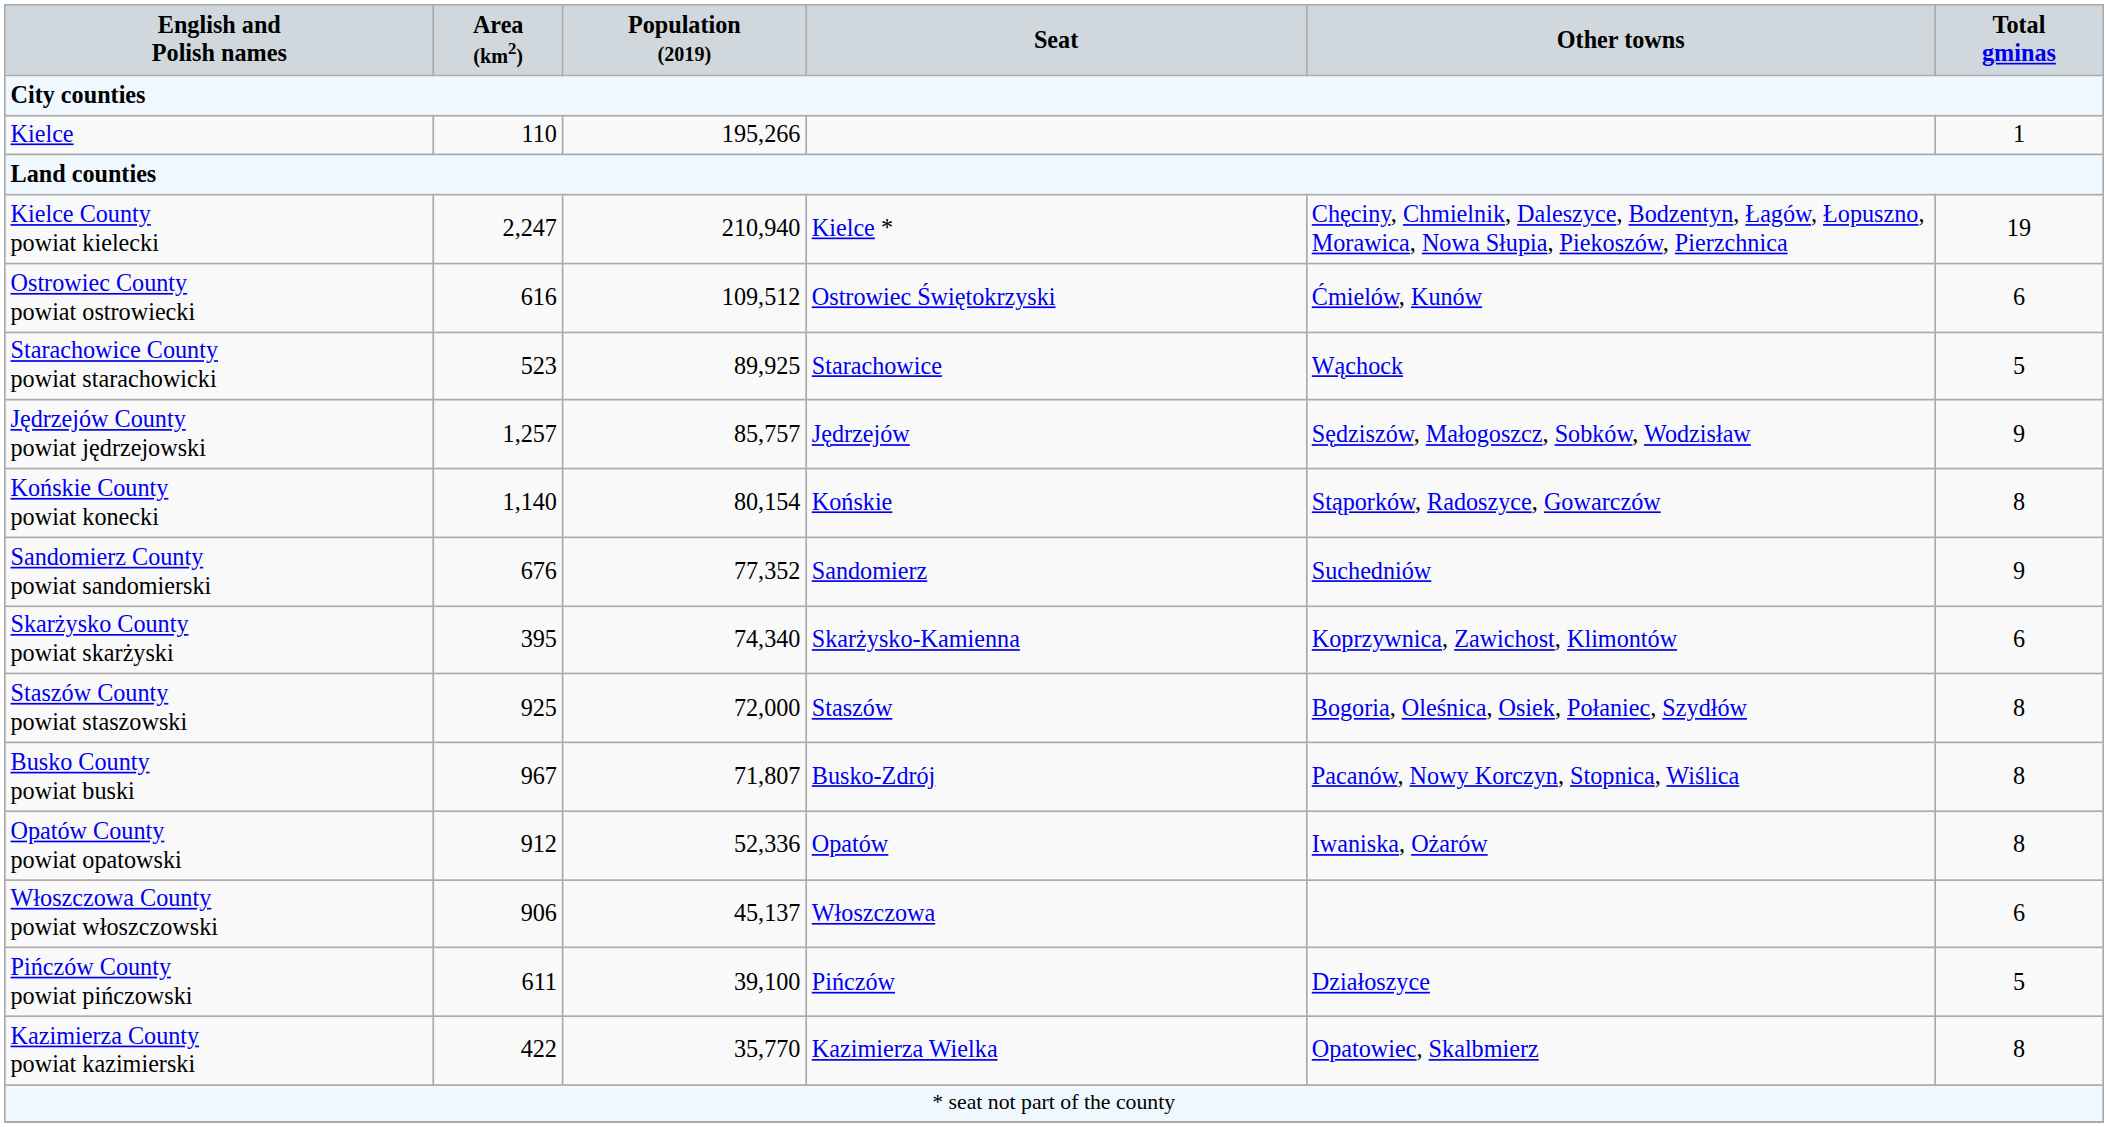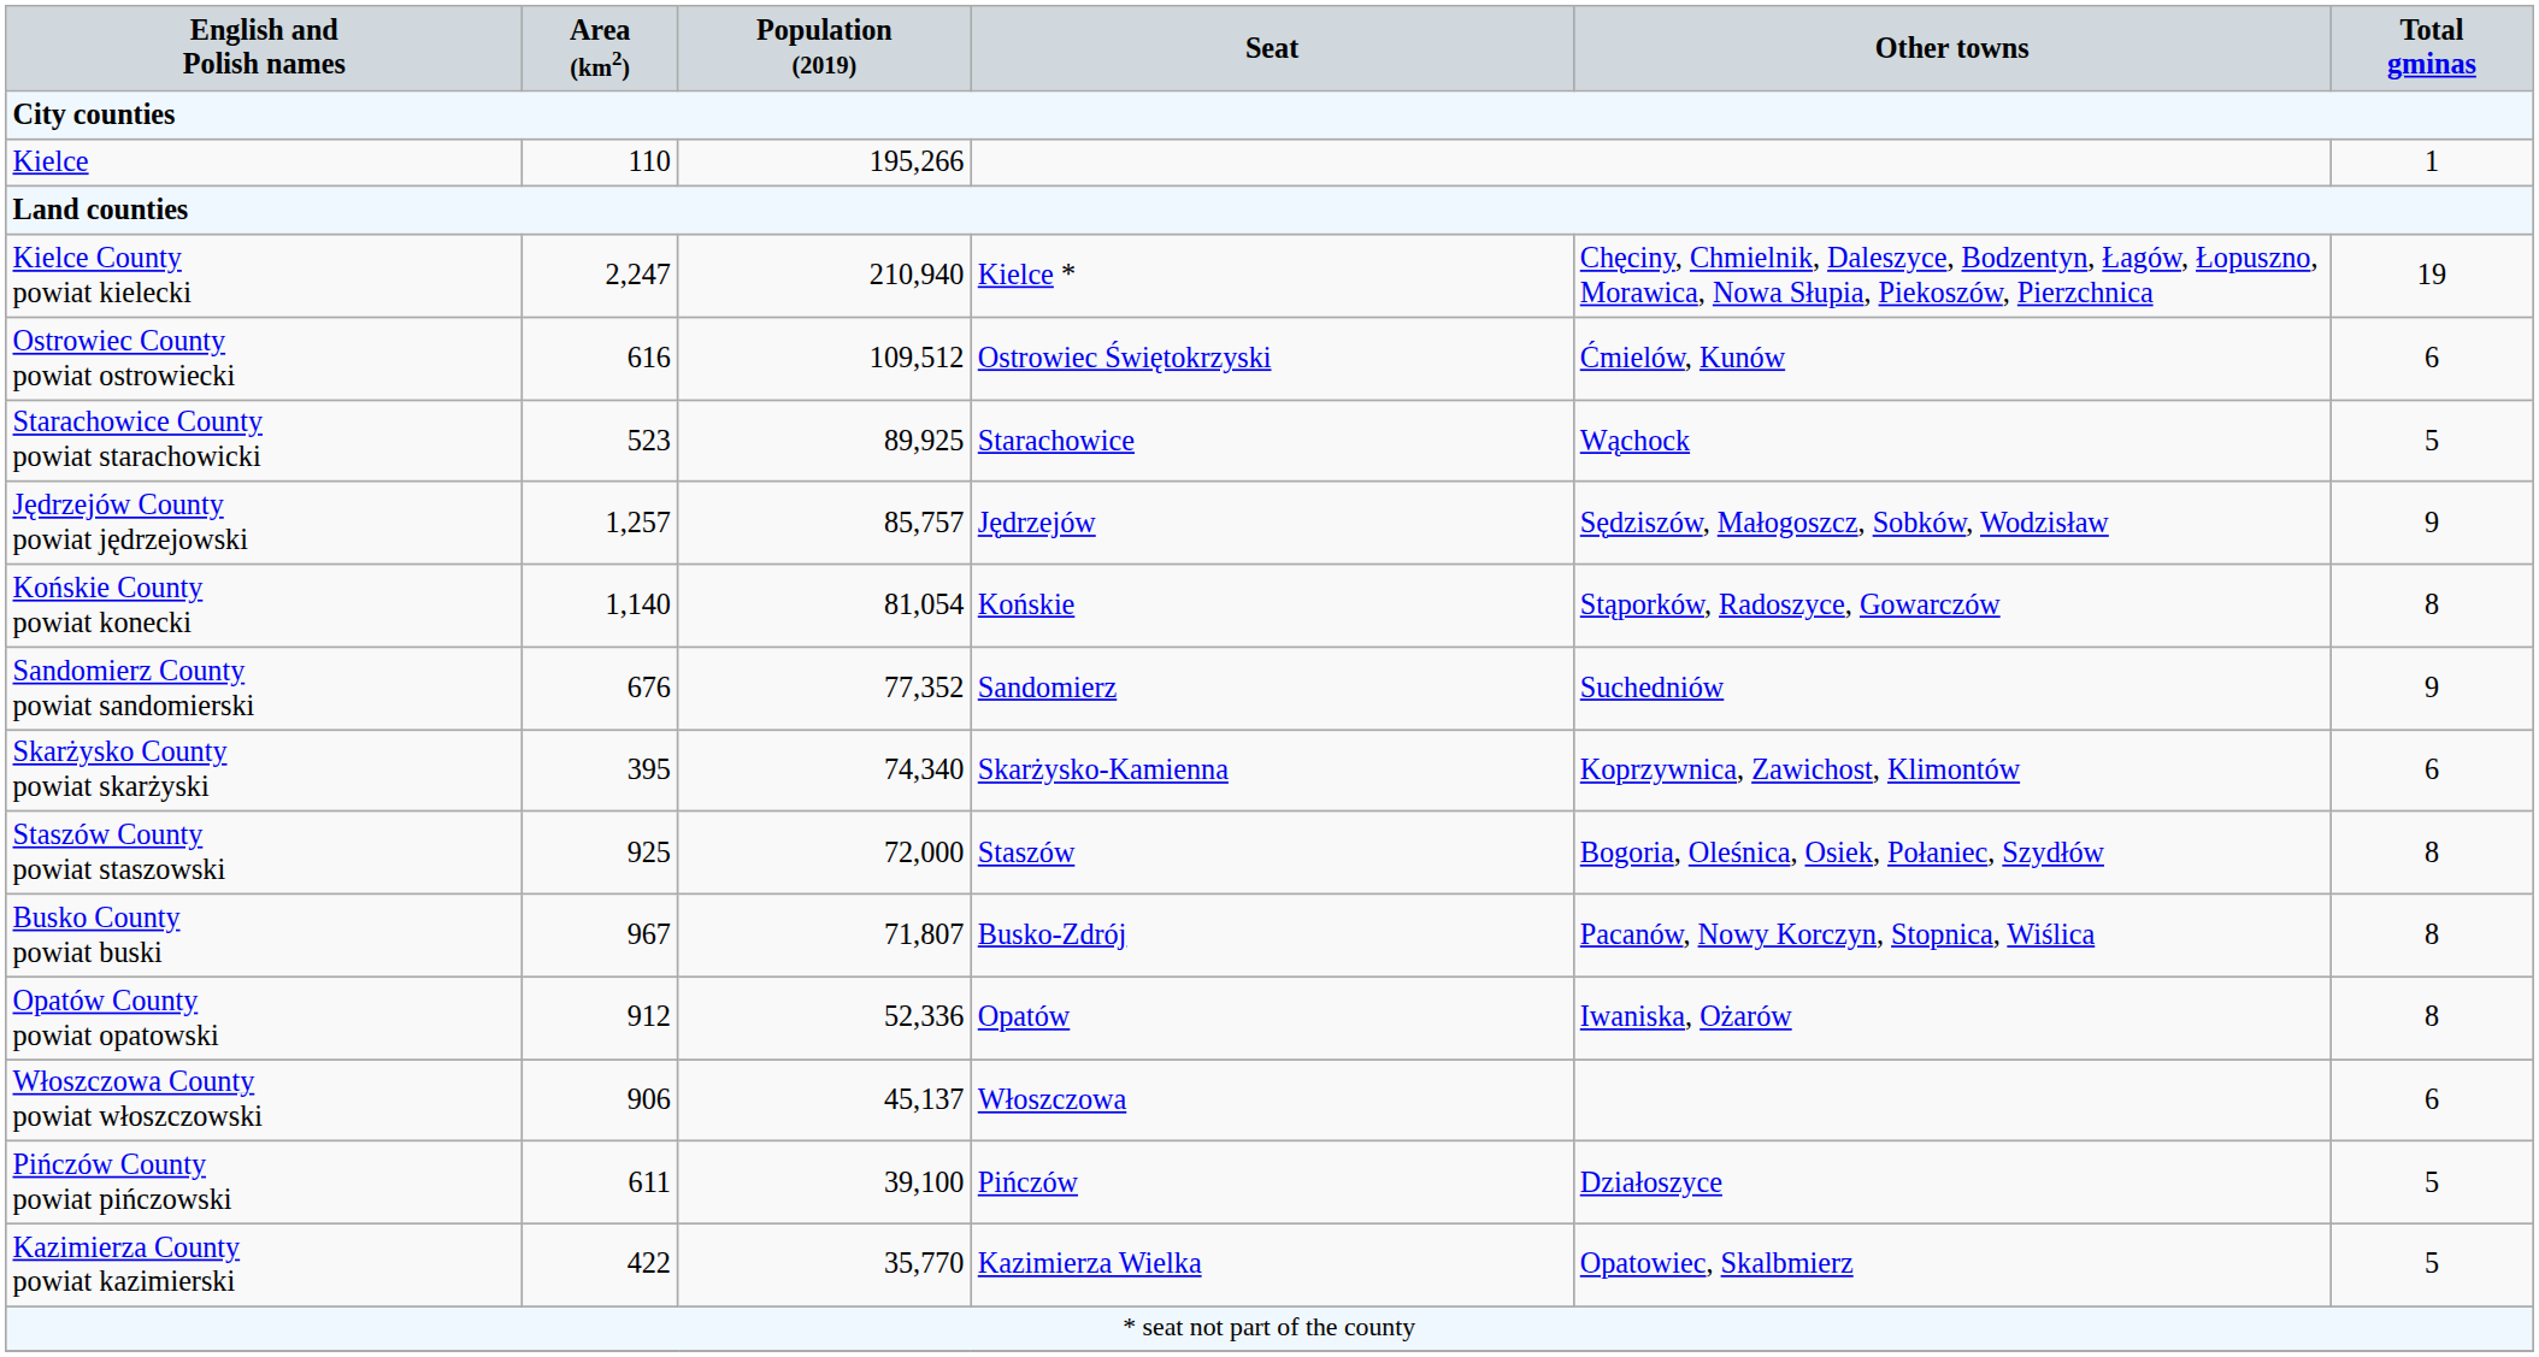Końskie County powiat konecki | Population (2019): 80,154 -> 81,054
Kazimierza County powiat kazimierski | Total gminas: 8 -> 5
